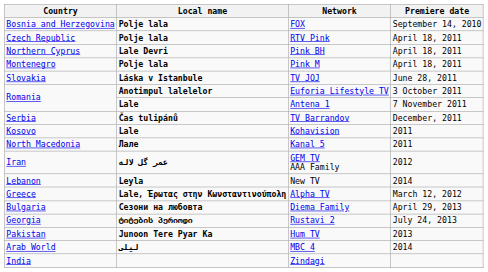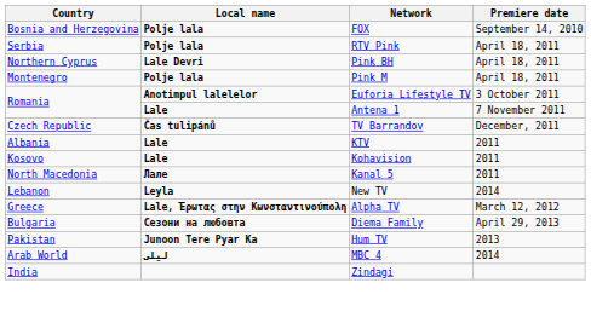RTV Pink | Country: Czech Republic -> Serbia
- row: Slovakia | Láska v Istanbule | TV JOJ | June 28, 2011
TV Barrandov | Country: Serbia -> Czech Republic
+ row: Albania | Lale | KTV | 2011
- row: Iran | عمر گل لاله | GEM TV AAA Family | 2012
- row: Georgia | ტიტების პერიოდი | Rustavi 2 | July 24, 2013
